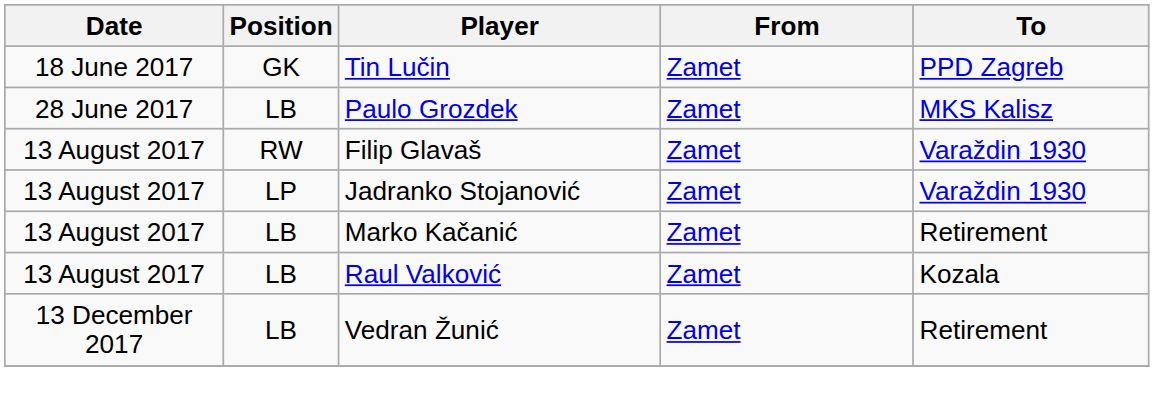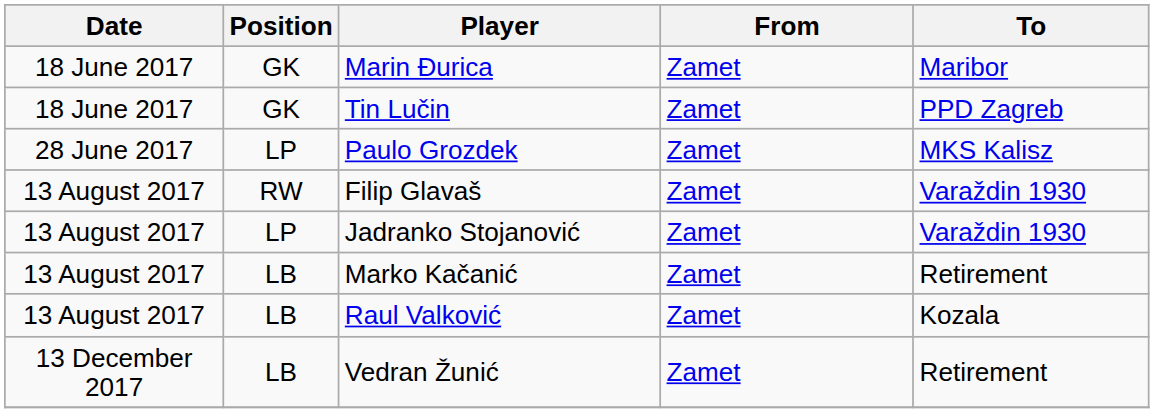+ row: 18 June 2017 | GK | Marin Đurica | Zamet | Maribor
Paulo Grozdek | Position: LB -> LP
